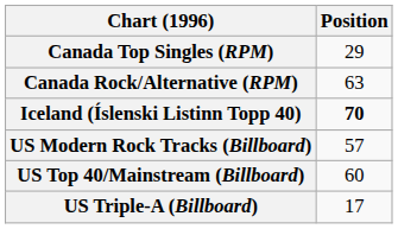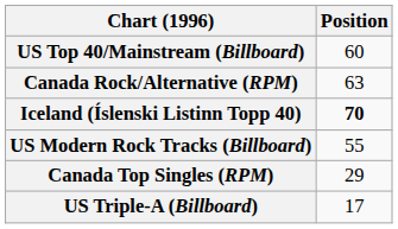rows swapped: Canada Top Singles (RPM) <-> US Top 40/Mainstream (Billboard)
US Modern Rock Tracks (Billboard) | Position: 57 -> 55
